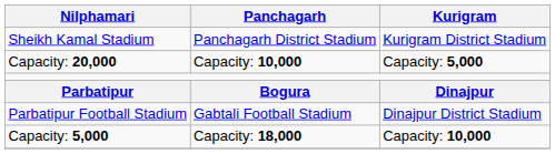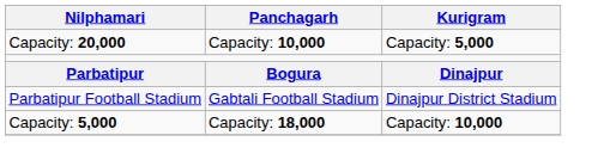- row: Sheikh Kamal Stadium | Panchagarh District Stadium | Kurigram District Stadium
